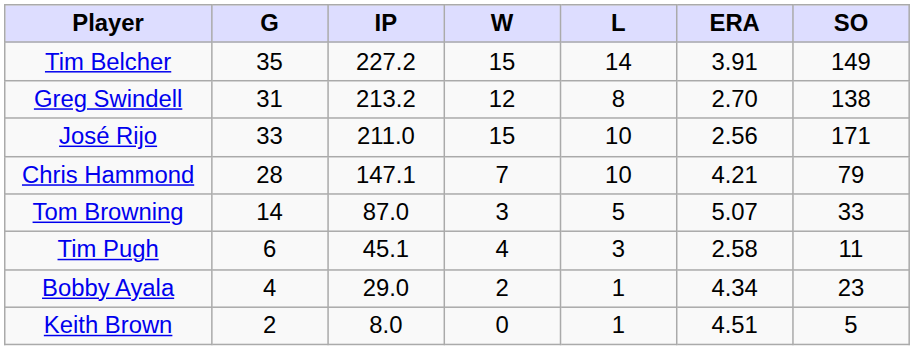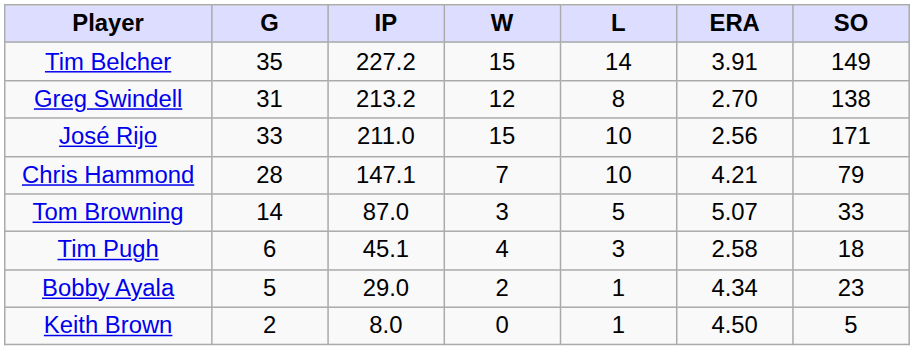Tim Pugh | SO: 11 -> 18
Bobby Ayala | G: 4 -> 5
Keith Brown | ERA: 4.51 -> 4.50
